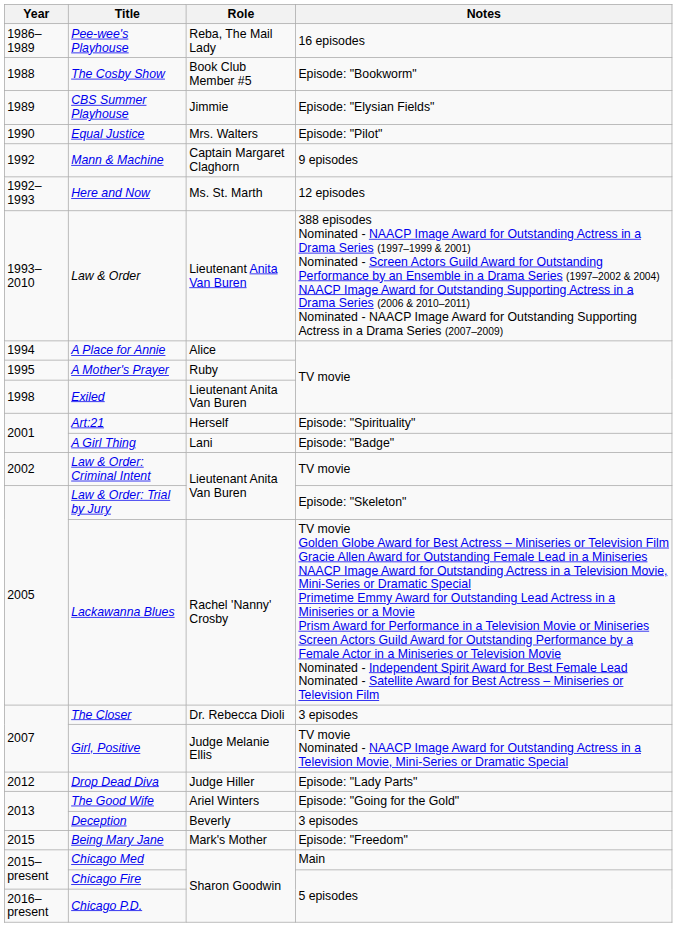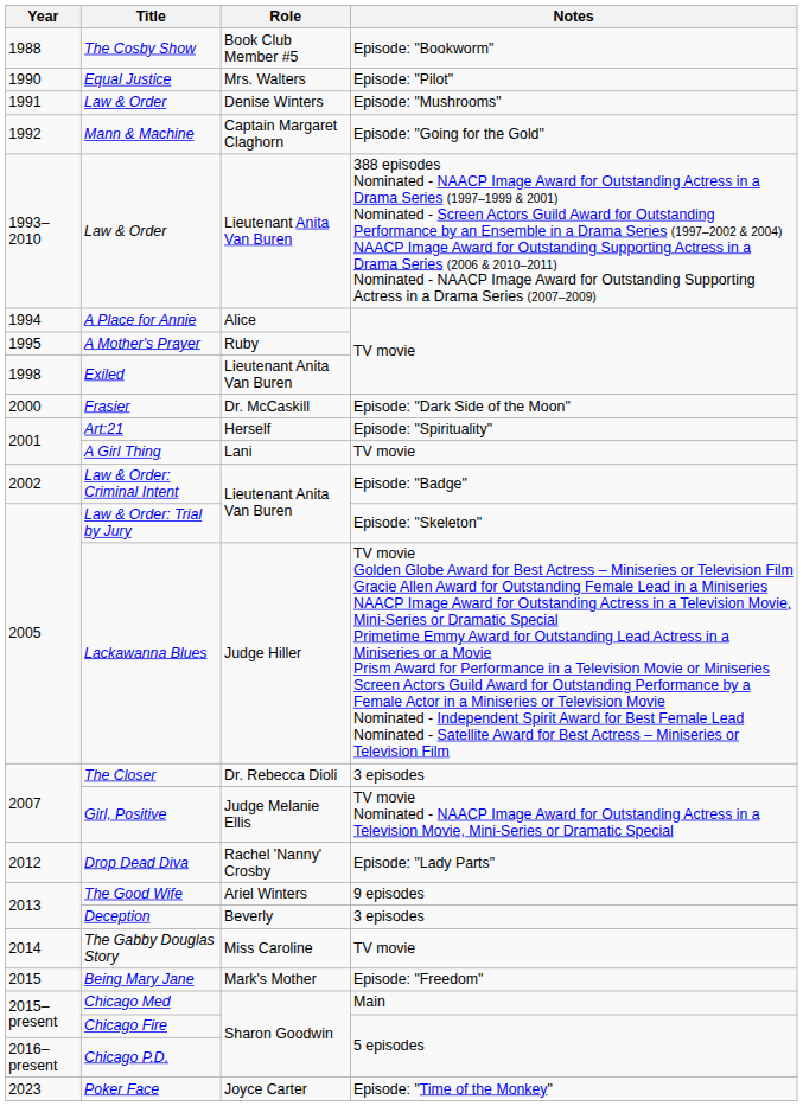- row: 1986–1989 | Pee-wee's Playhouse | Reba, The Mail Lady | 16 episodes
- row: 1989 | CBS Summer Playhouse | Jimmie | Episode: "Elysian Fields"
+ row: 1991 | Law & Order | Denise Winters | Episode: "Mushrooms"
Mann & Machine | Notes: 9 episodes -> Episode: "Going for the Gold"
- row: 1992–1993 | Here and Now | Ms. St. Marth | 12 episodes
+ row: 2000 | Frasier | Dr. McCaskill | Episode: "Dark Side of the Moon"
A Girl Thing | Notes: Episode: "Badge" -> TV movie
Law & Order: Criminal Intent | Notes: TV movie -> Episode: "Badge"
Lackawanna Blues | Role: Rachel 'Nanny' Crosby -> Judge Hiller
Drop Dead Diva | Role: Judge Hiller -> Rachel 'Nanny' Crosby
The Good Wife | Notes: Episode: "Going for the Gold" -> 9 episodes
+ row: 2014 | The Gabby Douglas Story | Miss Caroline | TV movie
+ row: 2023 | Poker Face | Joyce Carter | Episode: "Time of the Monkey"
